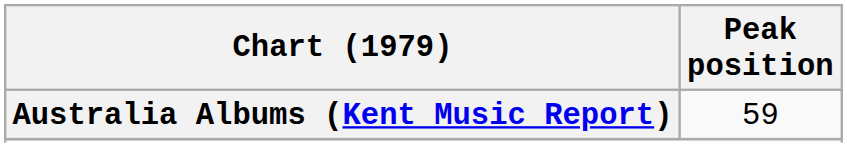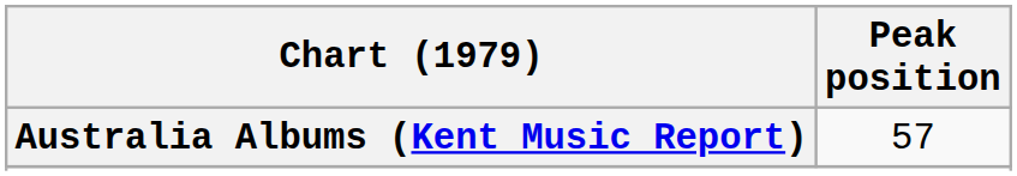Australia Albums (Kent Music Report) | Peak position: 59 -> 57
